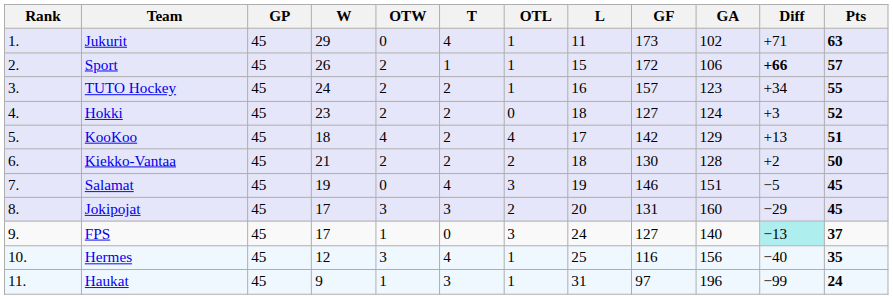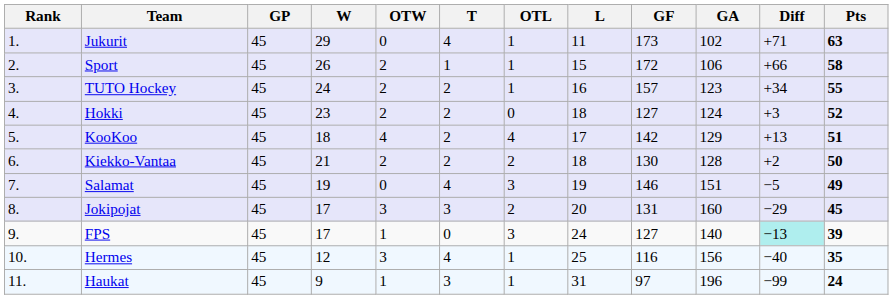Sport | Diff: bold -> normal
Sport | Pts: 57 -> 58
Salamat | Pts: 45 -> 49
FPS | Pts: 37 -> 39
